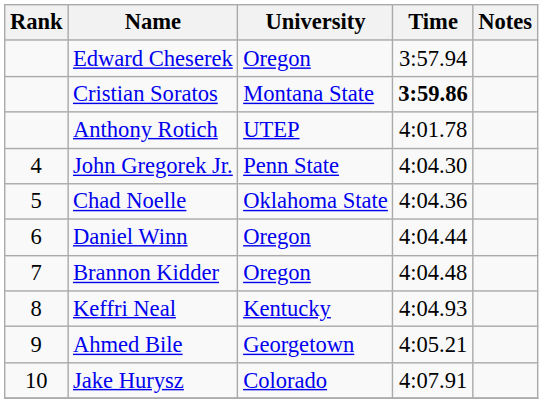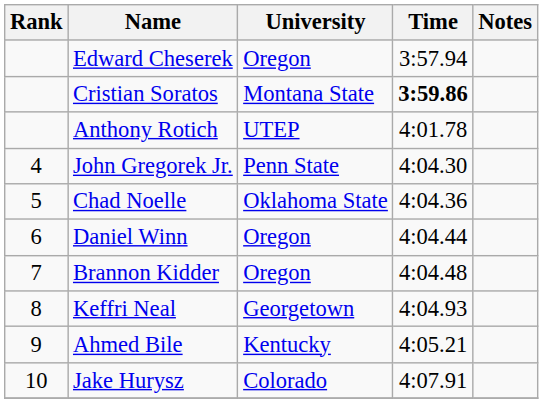Keffri Neal | University: Kentucky -> Georgetown
Ahmed Bile | University: Georgetown -> Kentucky
